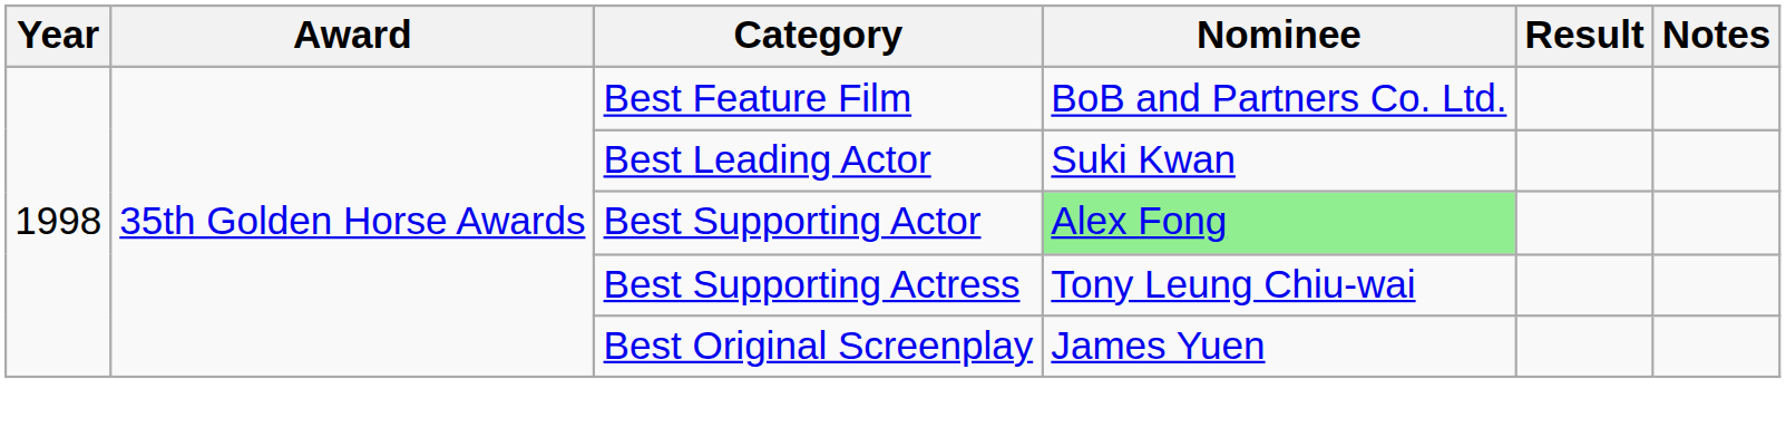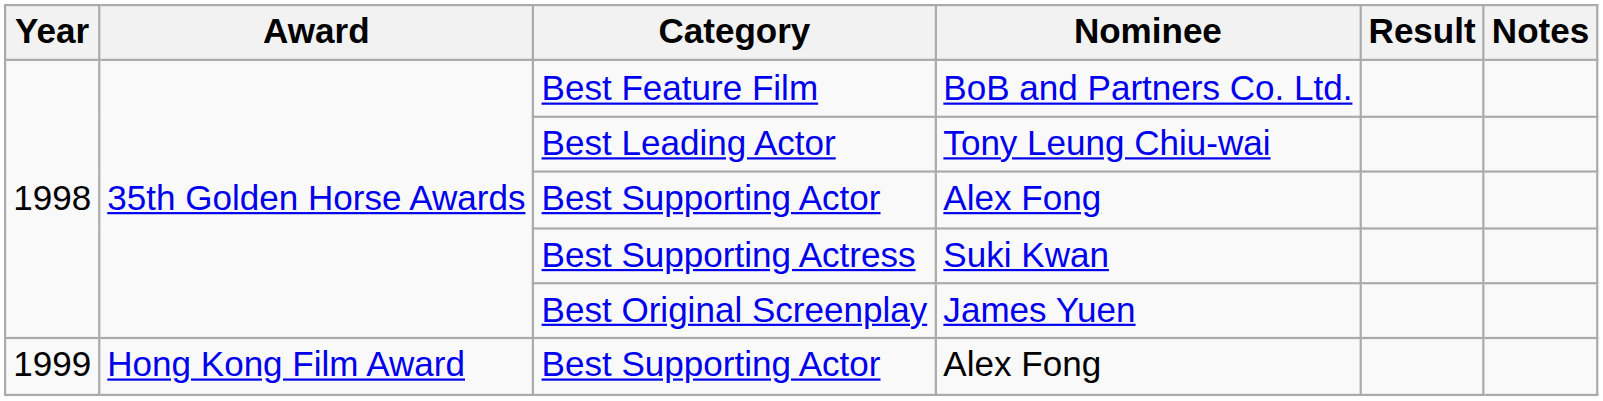Best Leading Actor | Nominee: Suki Kwan -> Tony Leung Chiu-wai
1998 / Best Supporting Actor | Nominee: lightgreen background -> no background
Best Supporting Actress | Nominee: Tony Leung Chiu-wai -> Suki Kwan
+ row: 1999 | Hong Kong Film Award | Best Supporting Actor | Alex Fong
